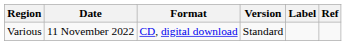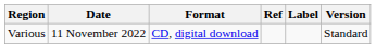columns swapped: Version <-> Ref
